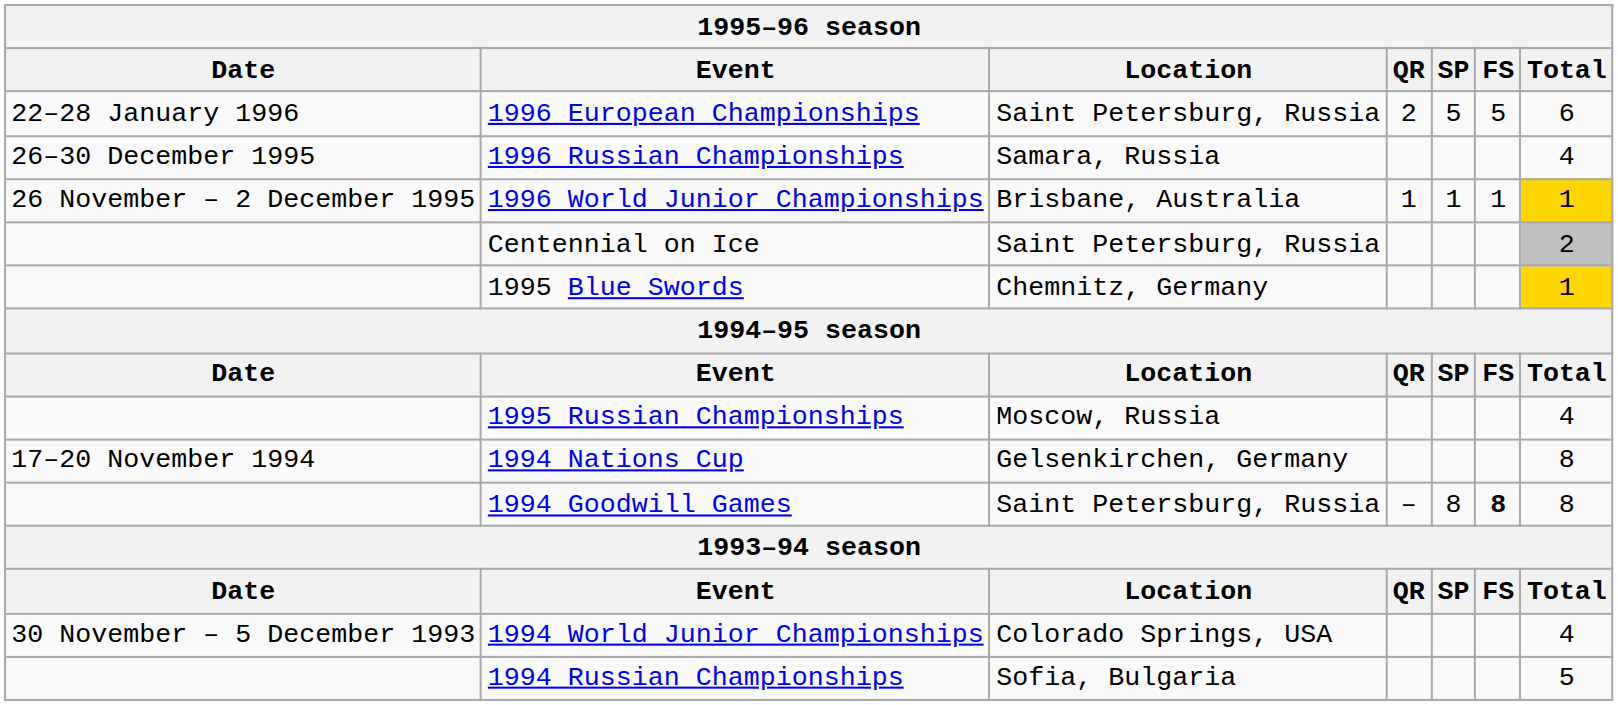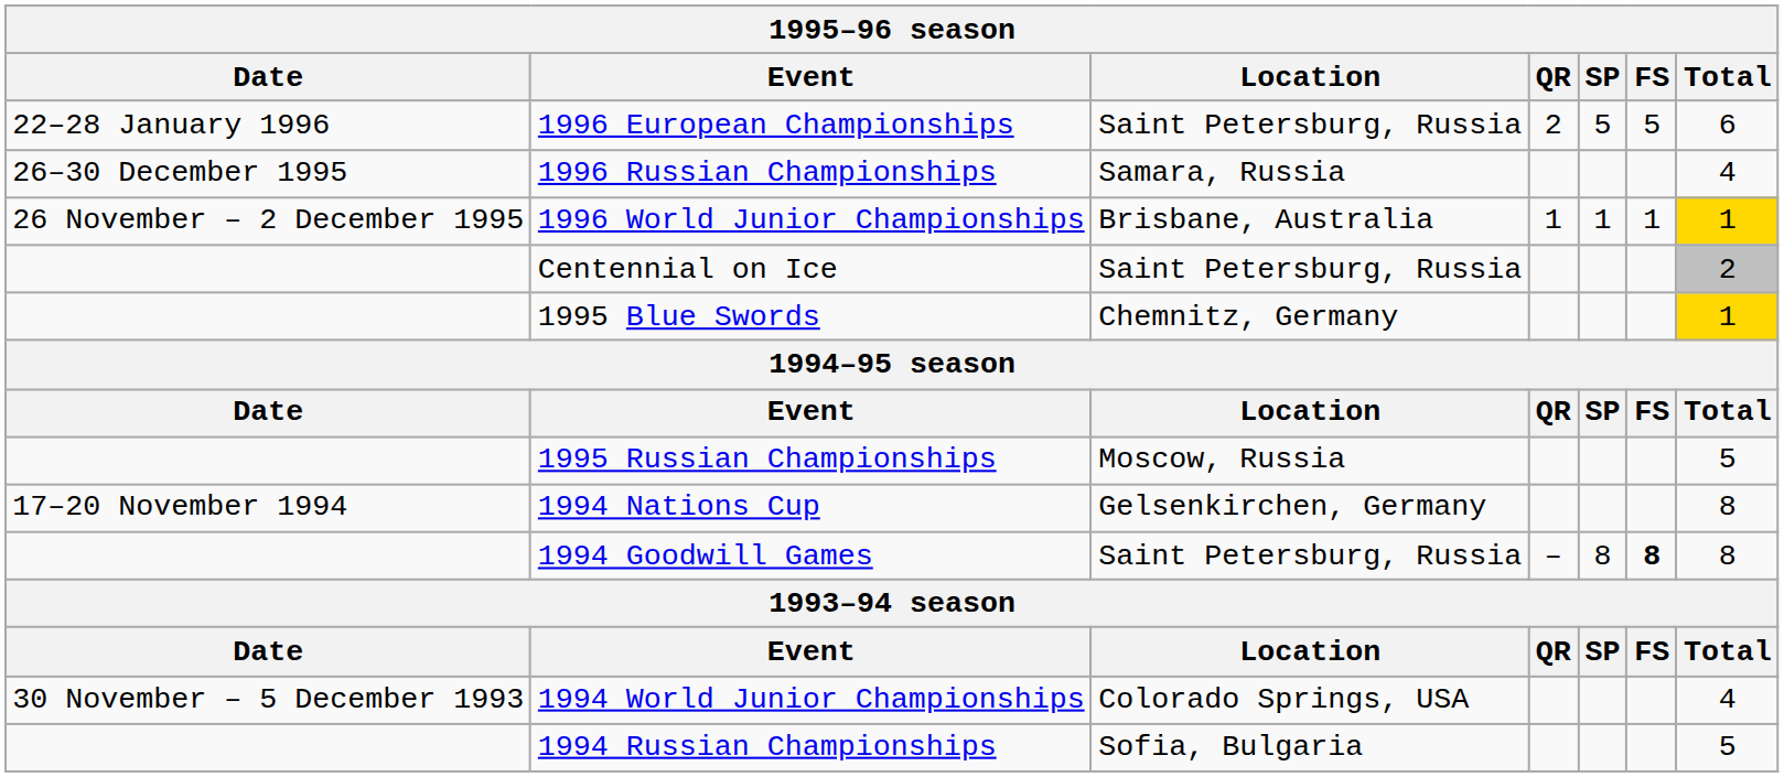1995 Russian Championships | Total: 4 -> 5
